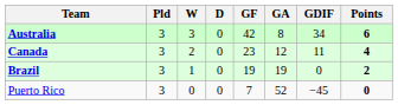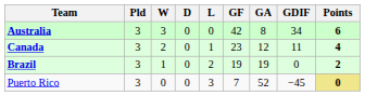+ column: L | 0 | 1 | 2 | 3
Puerto Rico | Points: no background -> khaki background
